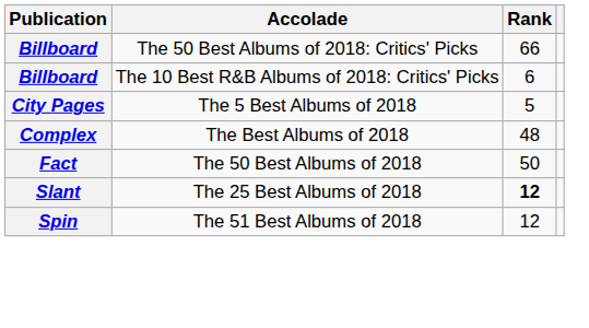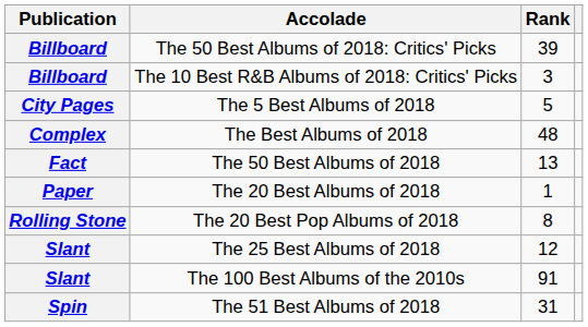The 50 Best Albums of 2018: Critics' Picks | Rank: 66 -> 39
The 10 Best R&B Albums of 2018: Critics' Picks | Rank: 6 -> 3
The 50 Best Albums of 2018 | Rank: 50 -> 13
+ row: Paper | The 20 Best Albums of 2018 | 1
+ row: Rolling Stone | The 20 Best Pop Albums of 2018 | 8
The 25 Best Albums of 2018 | Rank: bold -> normal
+ row: Slant | The 100 Best Albums of the 2010s | 91
The 51 Best Albums of 2018 | Rank: 12 -> 31
